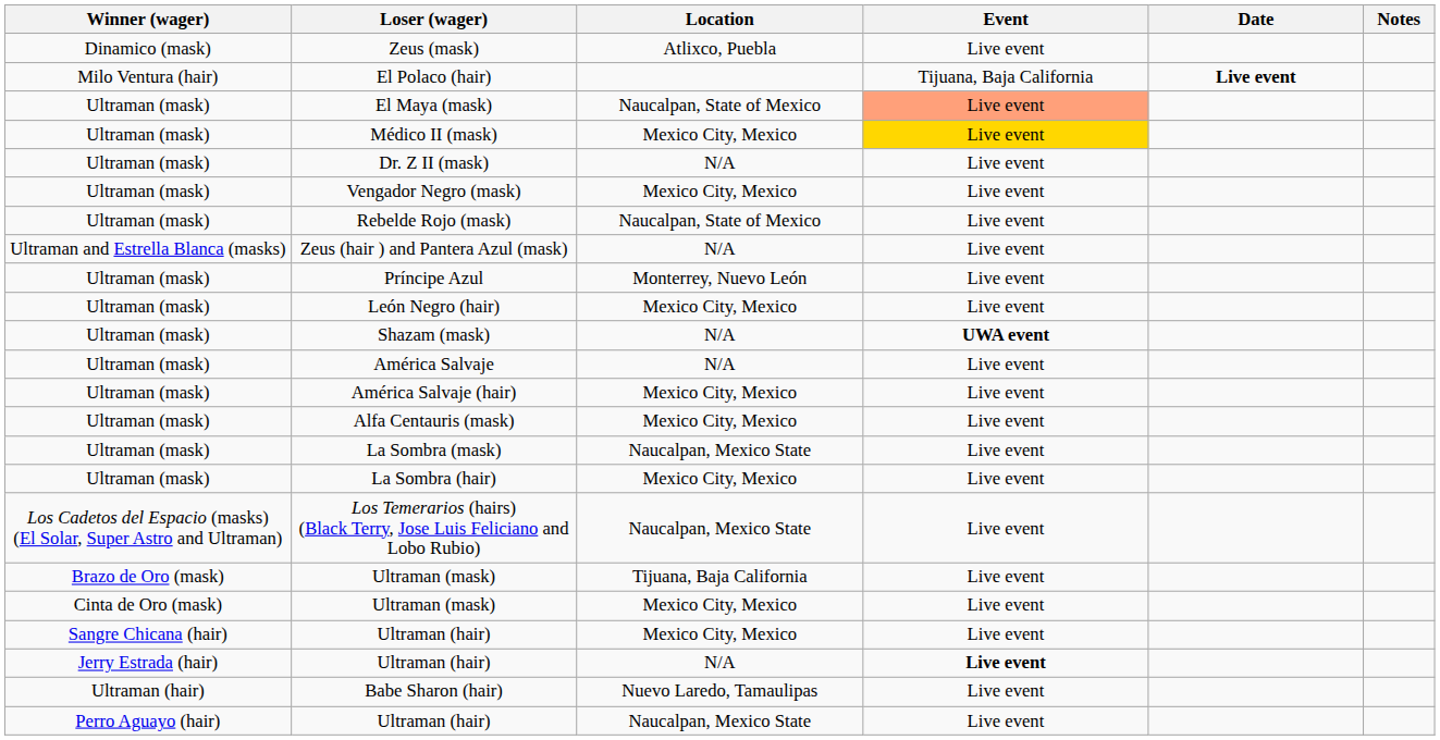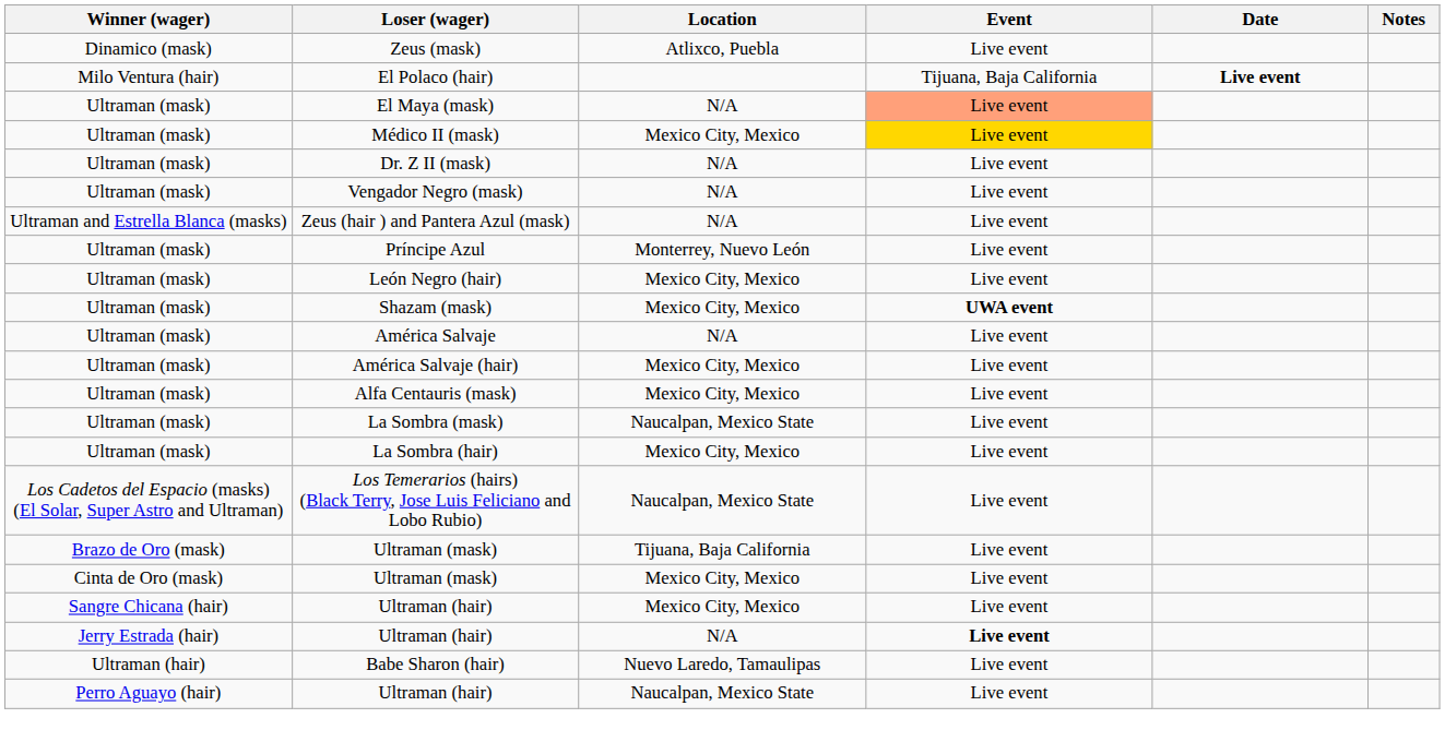El Maya (mask) | Location: Naucalpan, State of Mexico -> N/A
Vengador Negro (mask) | Location: Mexico City, Mexico -> N/A
- row: Ultraman (mask) | Rebelde Rojo (mask) | Naucalpan, State of Mexico | Live event
Shazam (mask) | Location: N/A -> Mexico City, Mexico
